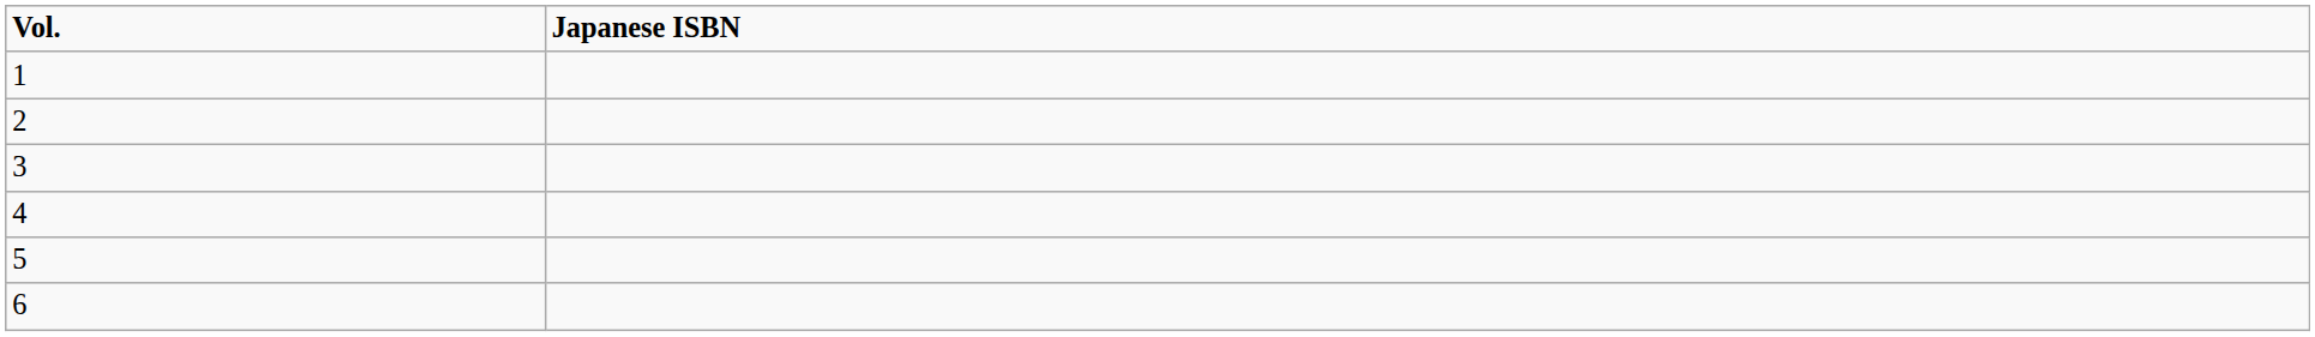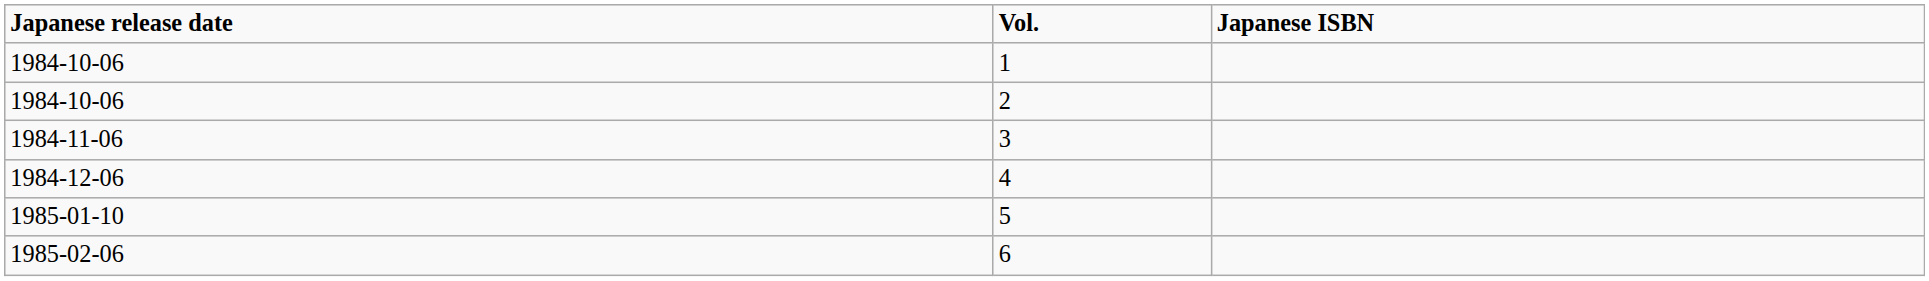+ column: Japanese release date | 1984-10-06 | 1984-10-06 | 1984-11-06 | 1984-12-06 | 1985-01-10 | 1985-02-06
